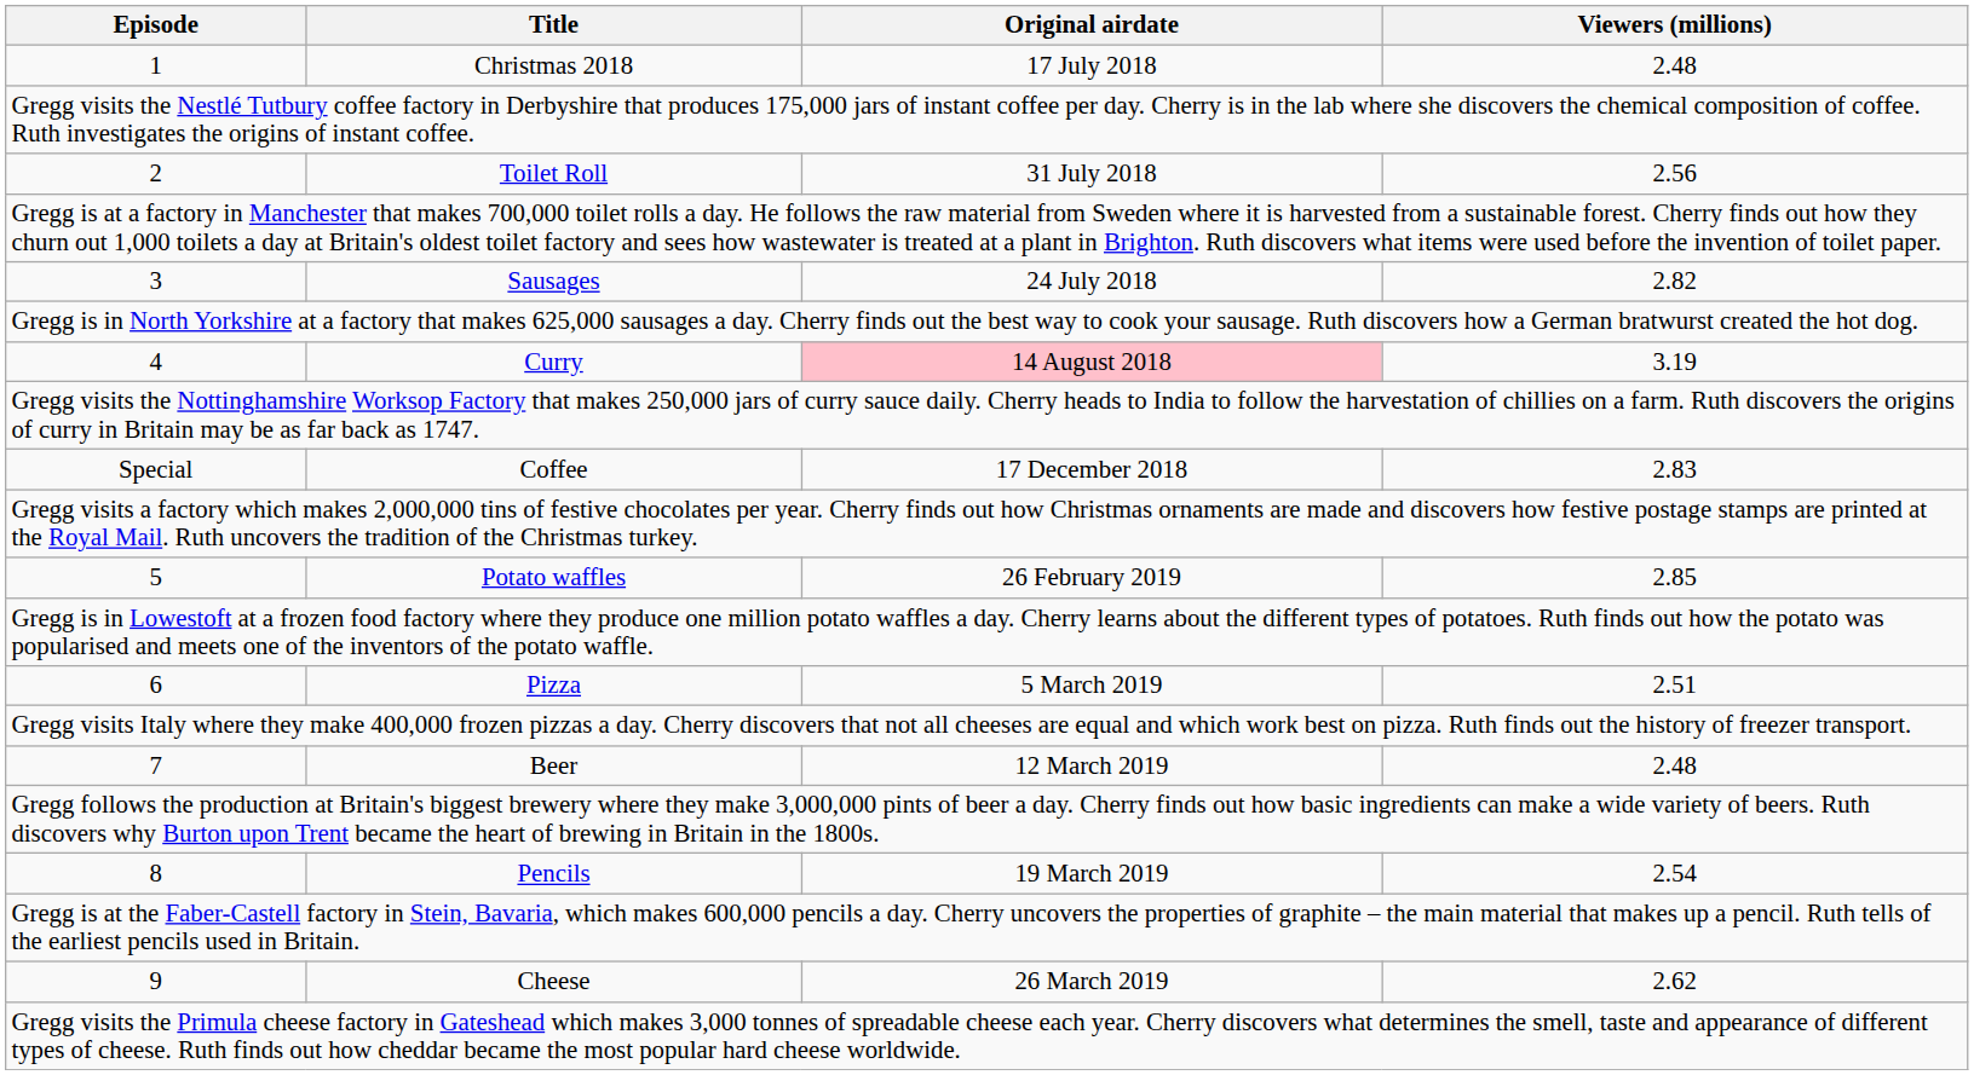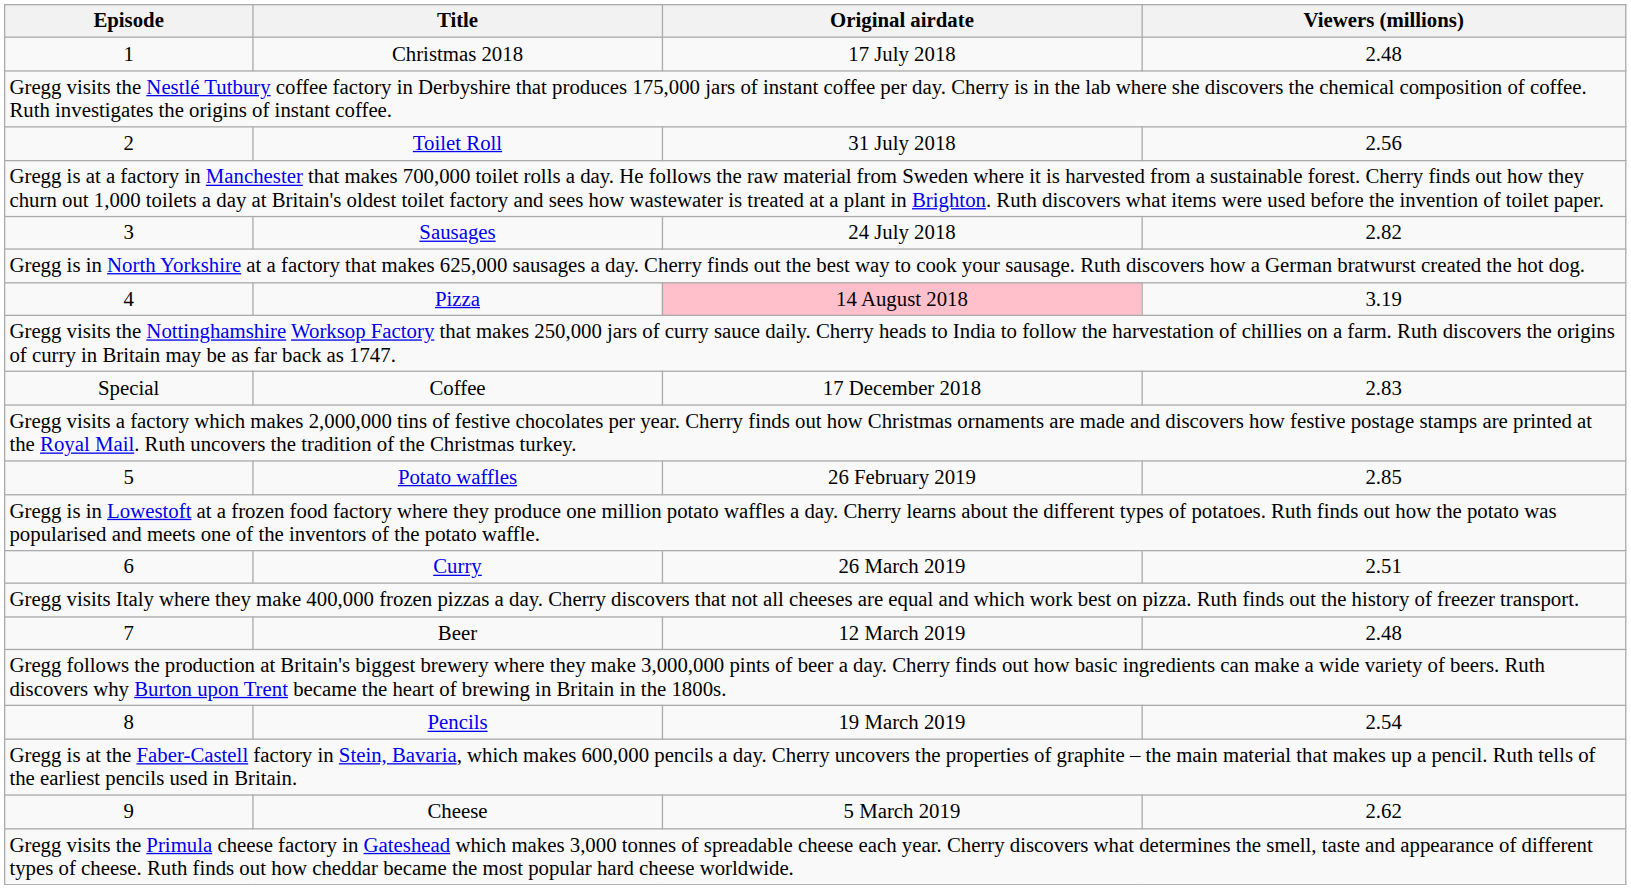4 | Title: Curry -> Pizza
6 | Title: Pizza -> Curry
6 | Original airdate: 5 March 2019 -> 26 March 2019
9 | Original airdate: 26 March 2019 -> 5 March 2019
